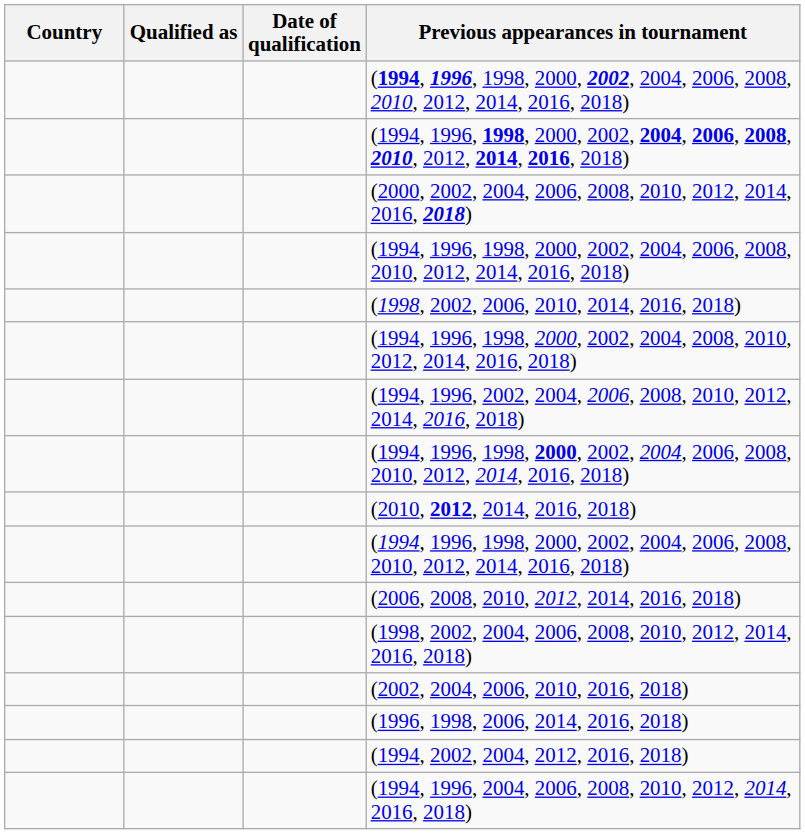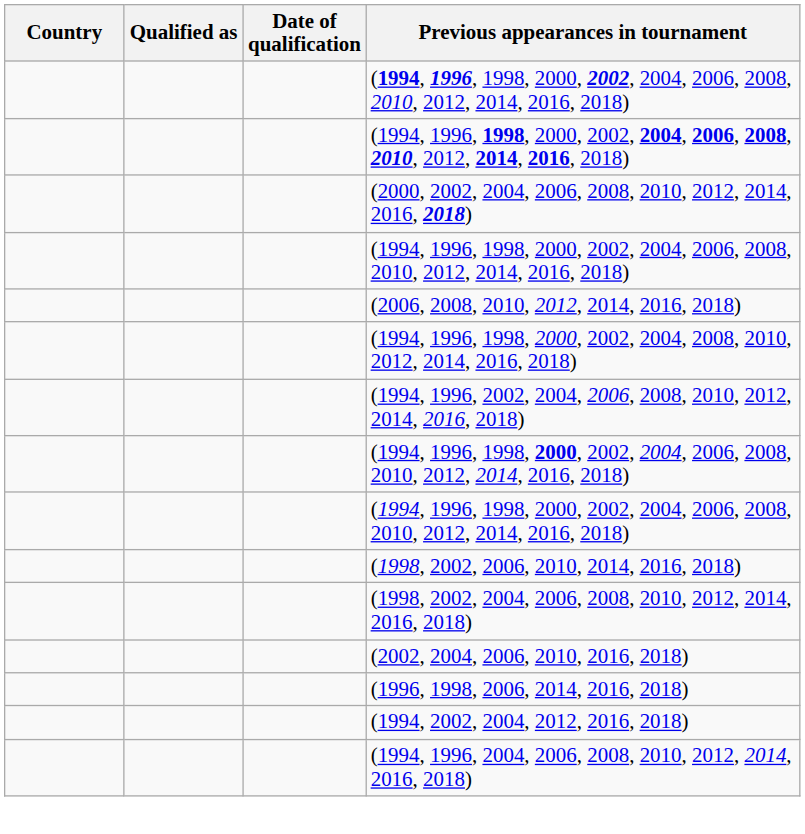rows swapped: (1998, 2002, 2006, 2010, 2014, 2016, 2018) <-> (2006, 2008, 2010, 2012, 2014, 2016, 2018)
- row: (2010, 2012, 2014, 2016, 2018)
